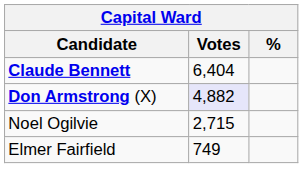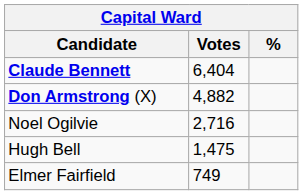Don Armstrong (X) | Votes: lavender background -> no background
Noel Ogilvie | Votes: 2,715 -> 2,716
+ row: Hugh Bell | 1,475
